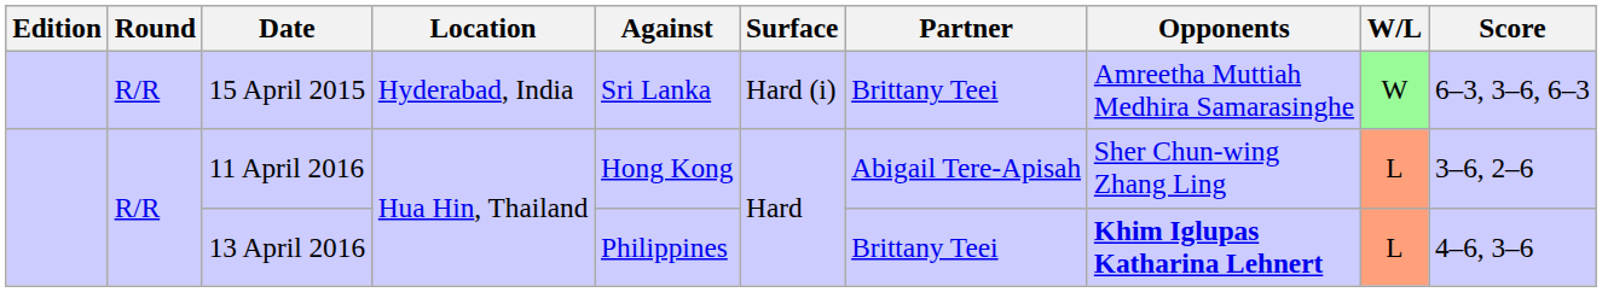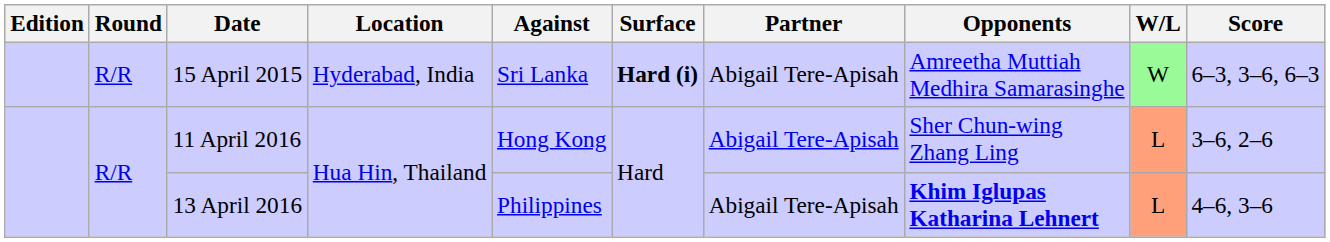15 April 2015 | Surface: normal -> bold
15 April 2015 | Partner: Brittany Teei -> Abigail Tere-Apisah
13 April 2016 | Partner: Brittany Teei -> Abigail Tere-Apisah
